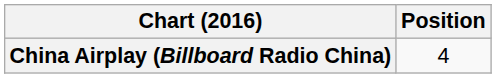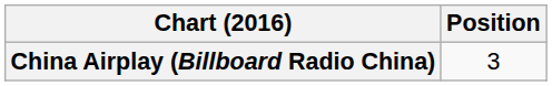China Airplay (Billboard Radio China) | Position: 4 -> 3
